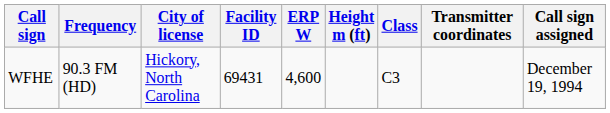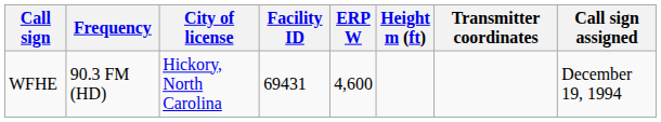- column: Class | C3
